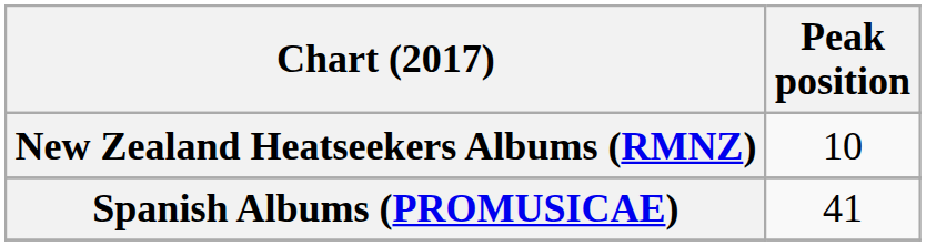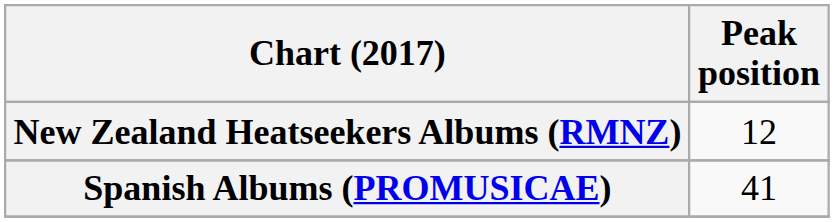New Zealand Heatseekers Albums (RMNZ) | Peak position: 10 -> 12
